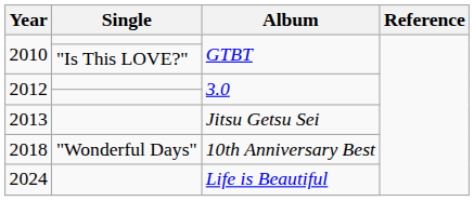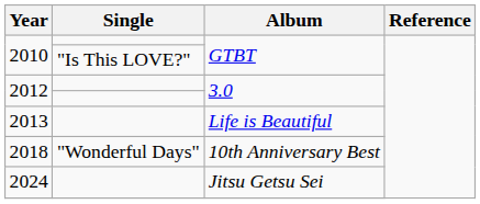2013 | Album: Jitsu Getsu Sei -> Life is Beautiful
2024 | Album: Life is Beautiful -> Jitsu Getsu Sei
